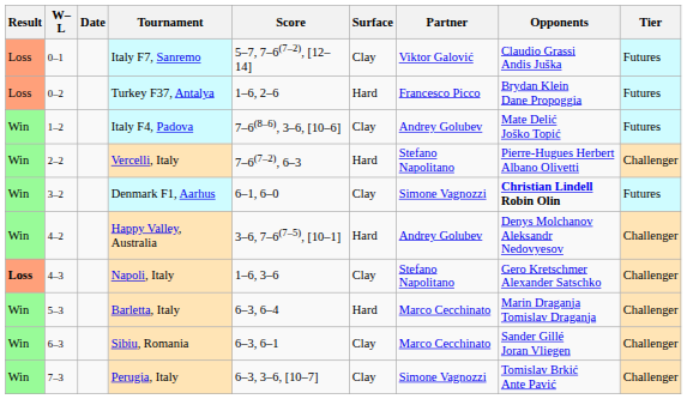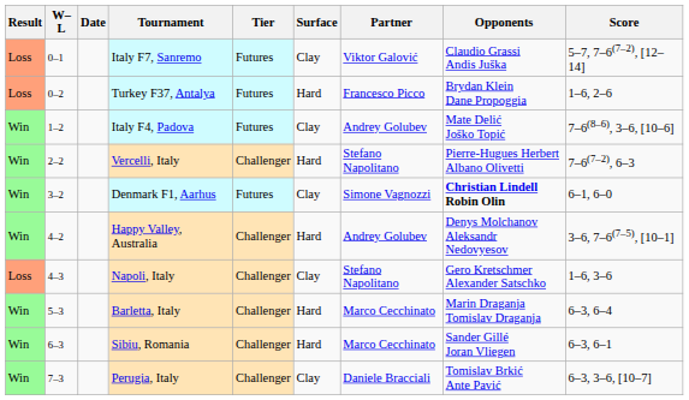columns swapped: Tier <-> Score
Napoli, Italy | Result: bold -> normal
Sibiu, Romania | Surface: Clay -> Hard
Perugia, Italy | Partner: Simone Vagnozzi -> Daniele Bracciali
